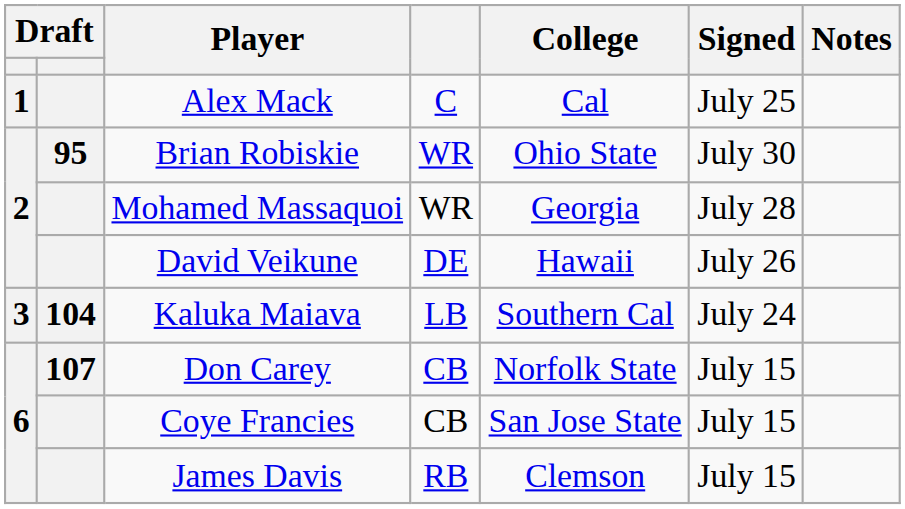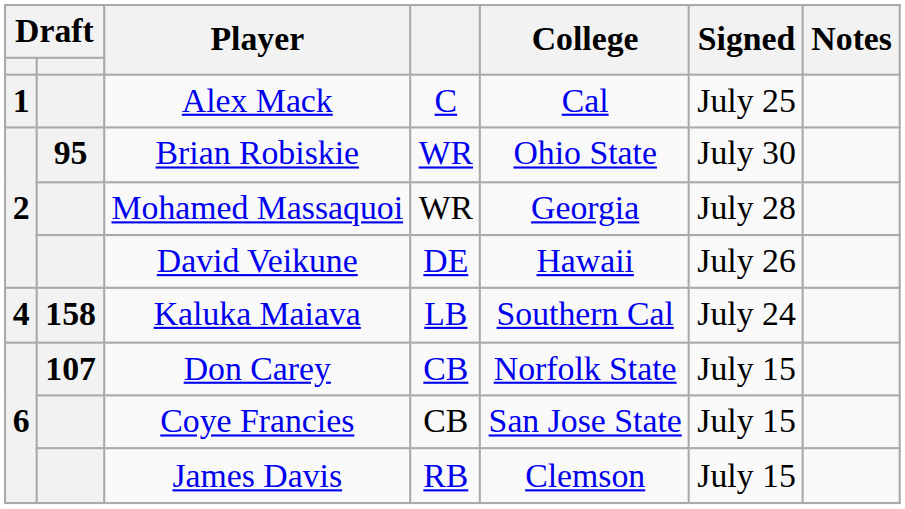Kaluka Maiava | column 1: 3 -> 4
Kaluka Maiava | column 2: 104 -> 158
